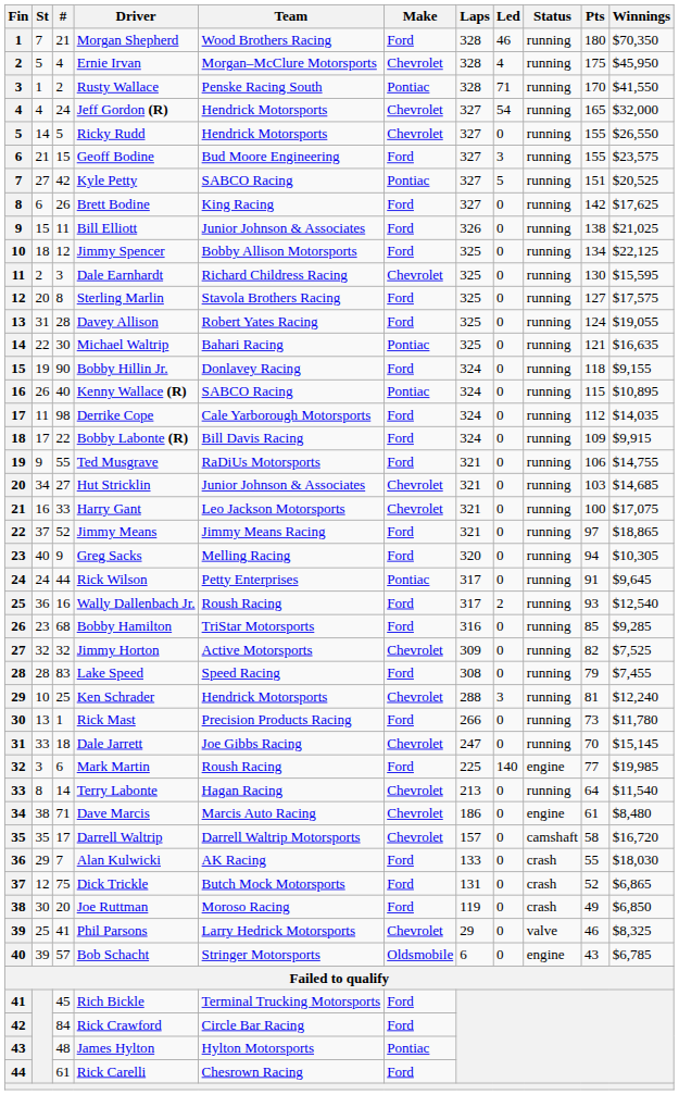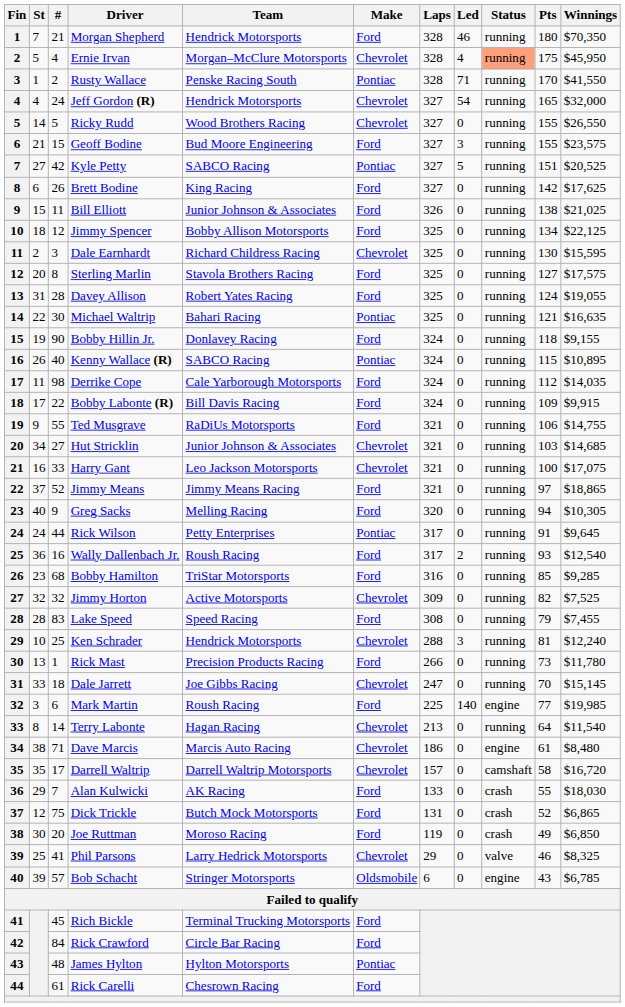Morgan Shepherd | Team: Wood Brothers Racing -> Hendrick Motorsports
Ernie Irvan | Status: no background -> lightsalmon background
Ricky Rudd | Team: Hendrick Motorsports -> Wood Brothers Racing
